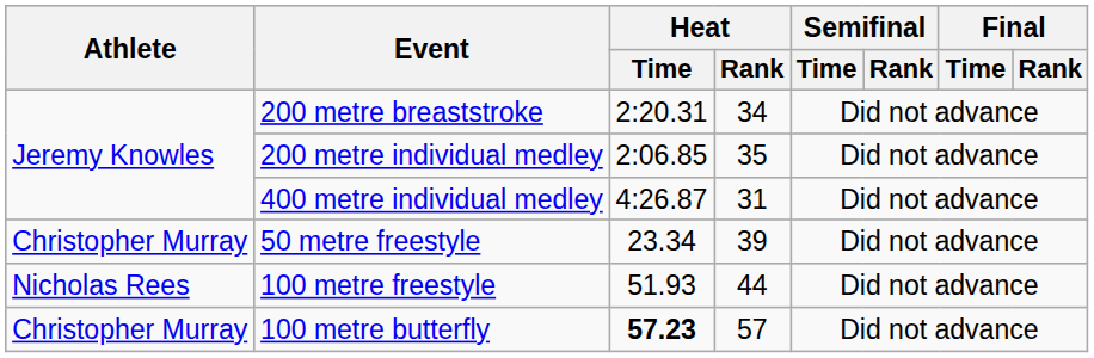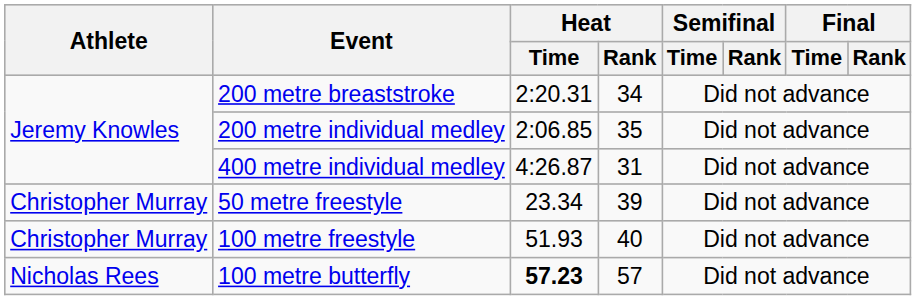100 metre freestyle | Athlete: Nicholas Rees -> Christopher Murray
100 metre freestyle | Heat / Rank: 44 -> 40
100 metre butterfly | Athlete: Christopher Murray -> Nicholas Rees
